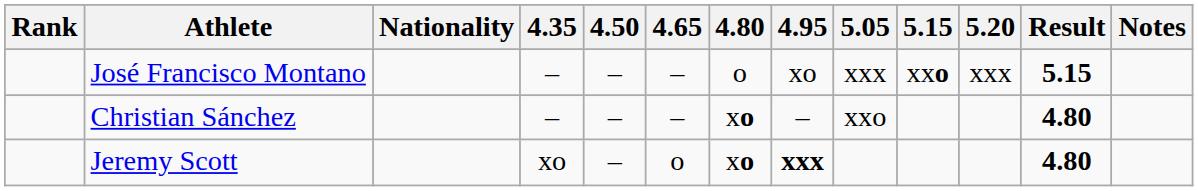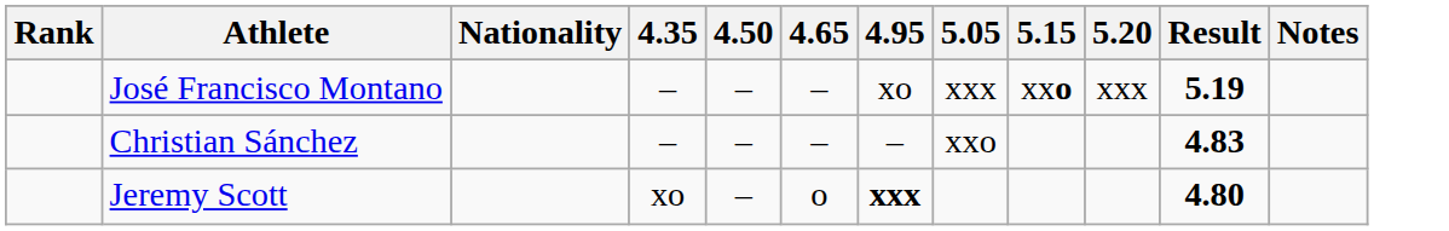- column: 4.80 | o | xo | xo
José Francisco Montano | Result: 5.15 -> 5.19
Christian Sánchez | Result: 4.80 -> 4.83
